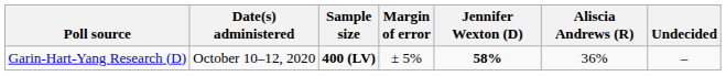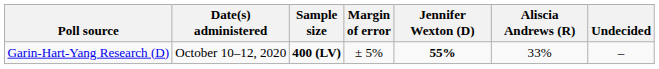Garin-Hart-Yang Research (D) | Jennifer Wexton (D): 58% -> 55%
Garin-Hart-Yang Research (D) | Aliscia Andrews (R): 36% -> 33%
